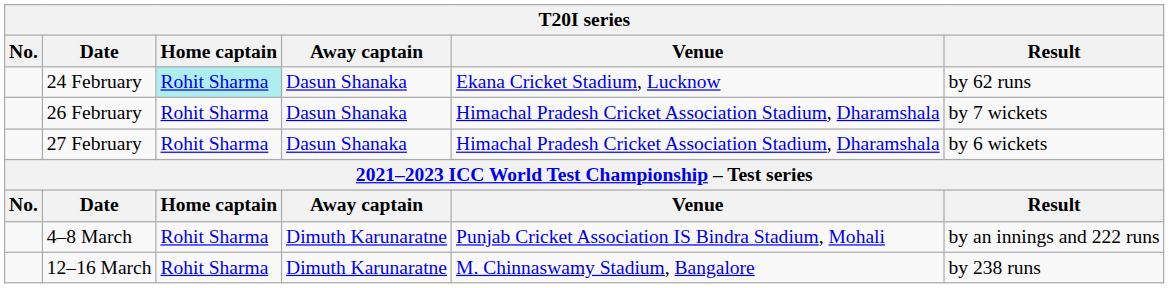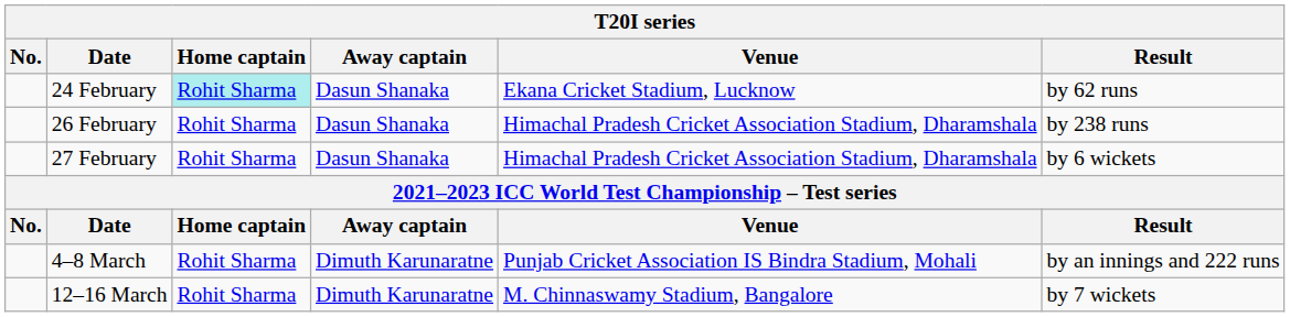26 February | Result: by 7 wickets -> by 238 runs
12–16 March | Result: by 238 runs -> by 7 wickets
